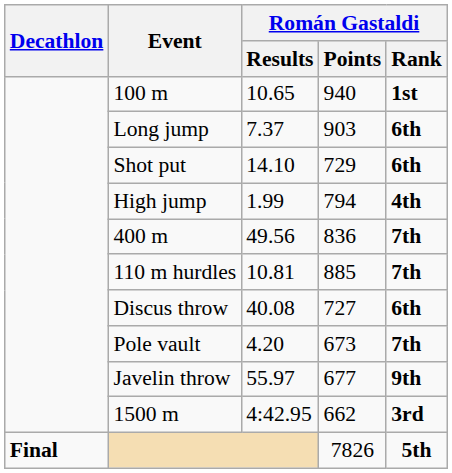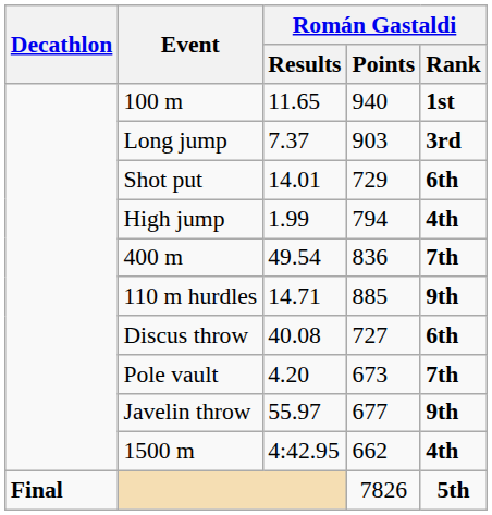100 m | Román Gastaldi / Results: 10.65 -> 11.65
Long jump | Román Gastaldi / Rank: 6th -> 3rd
Shot put | Román Gastaldi / Results: 14.10 -> 14.01
400 m | Román Gastaldi / Results: 49.56 -> 49.54
110 m hurdles | Román Gastaldi / Results: 10.81 -> 14.71
110 m hurdles | Román Gastaldi / Rank: 7th -> 9th
1500 m | Román Gastaldi / Rank: 3rd -> 4th
